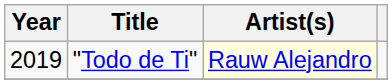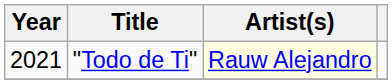"Todo de Ti" | Year: 2019 -> 2021
